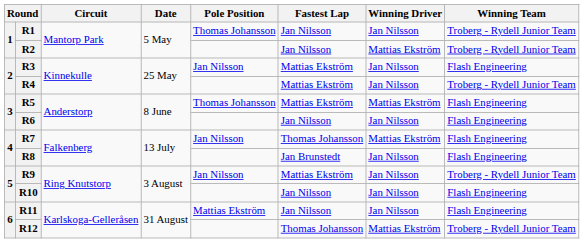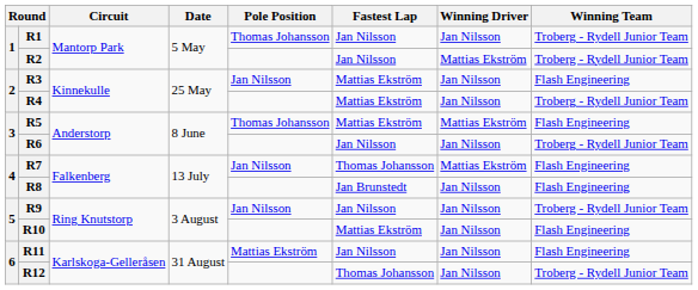R6 | Winning Team: Flash Engineering -> Troberg - Rydell Junior Team
R9 | Fastest Lap: Mattias Ekström -> Jan Nilsson
R10 | Fastest Lap: Jan Nilsson -> Mattias Ekström
R12 | Winning Driver: Mattias Ekström -> Jan Nilsson
